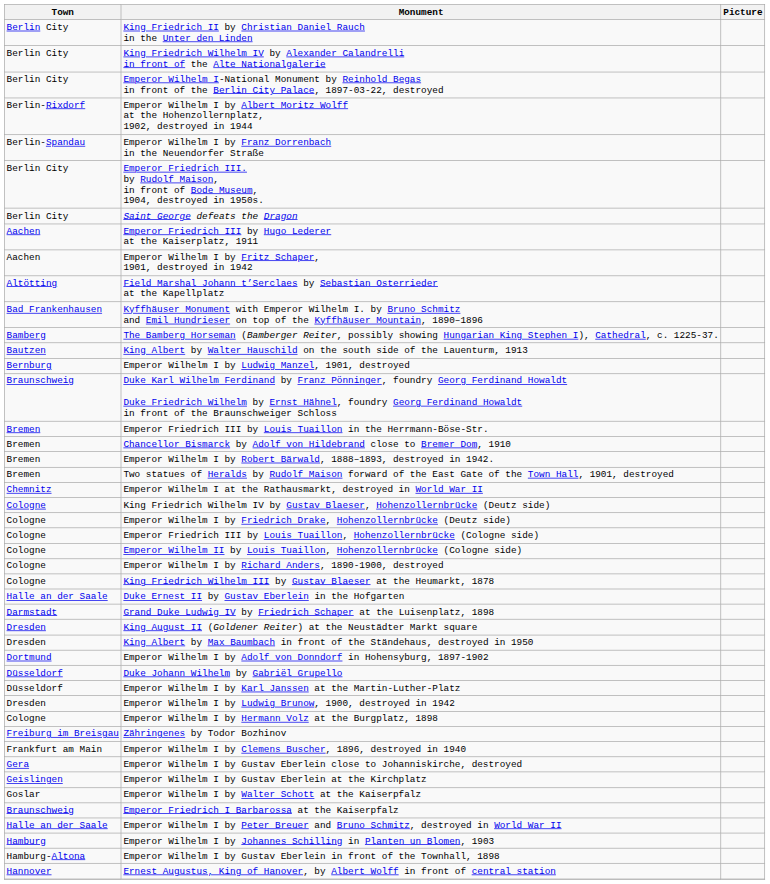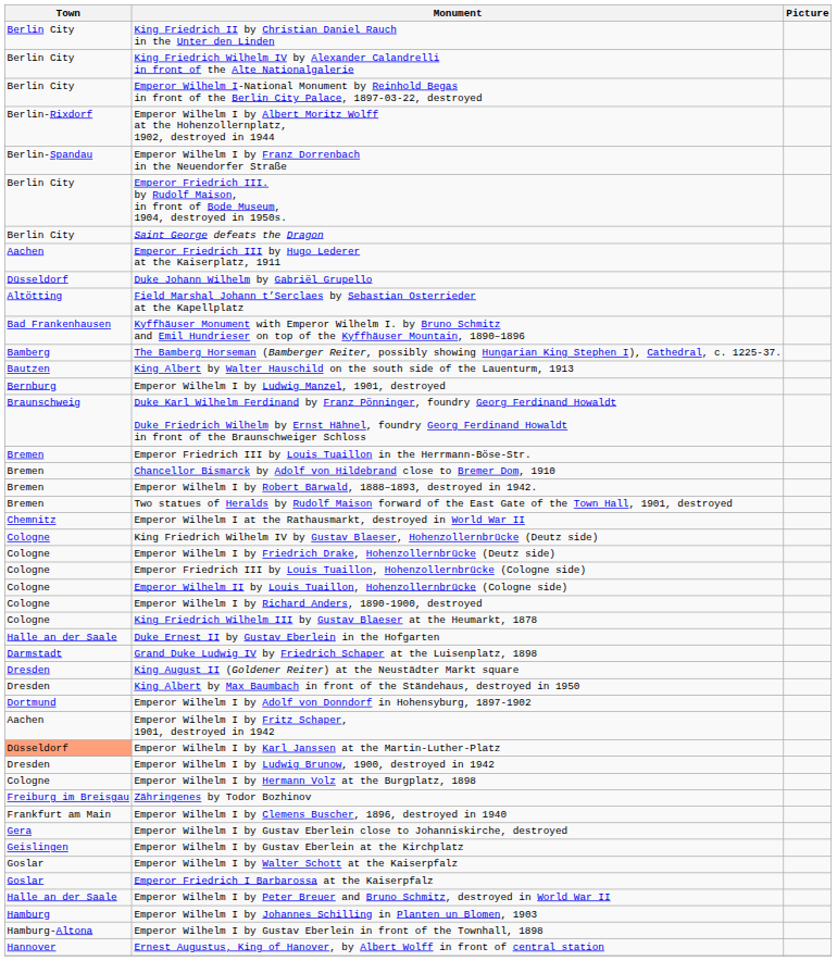rows swapped: Emperor Wilhelm I by Fritz Schaper, 1901, destroyed in 1942 <-> Duke Johann Wilhelm by Gabriël Grupello
Emperor Wilhelm I by Karl Janssen at the Martin-Luther-Platz | Town: no background -> lightsalmon background
Emperor Friedrich I Barbarossa at the Kaiserpfalz | Town: Braunschweig -> Goslar
